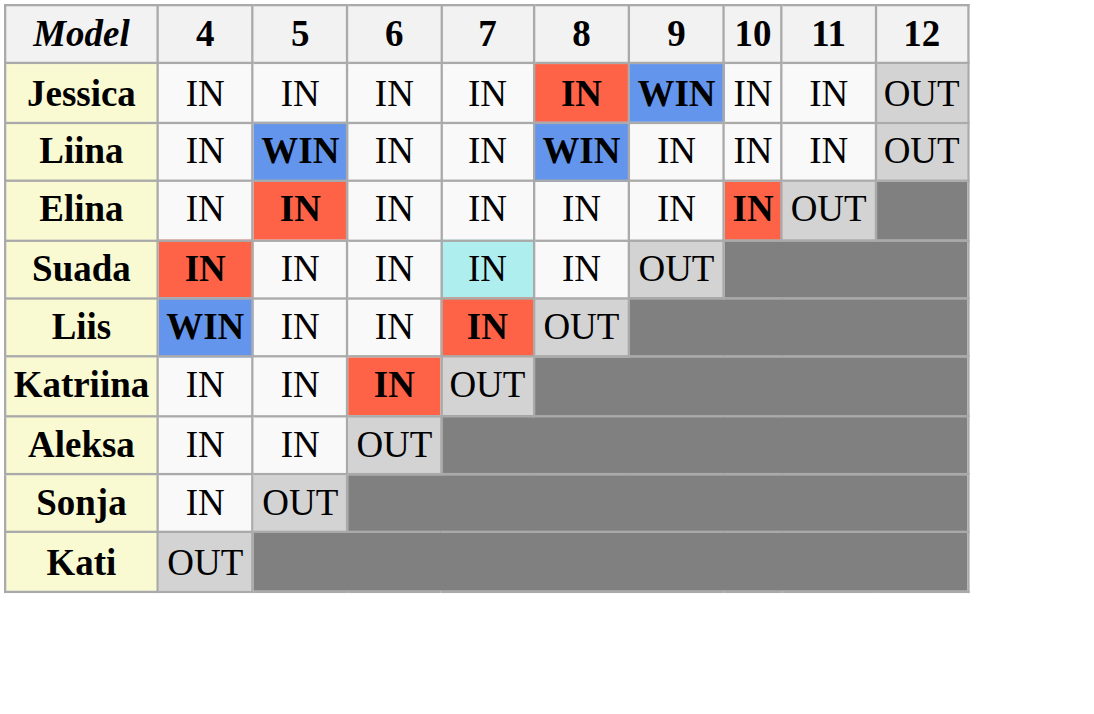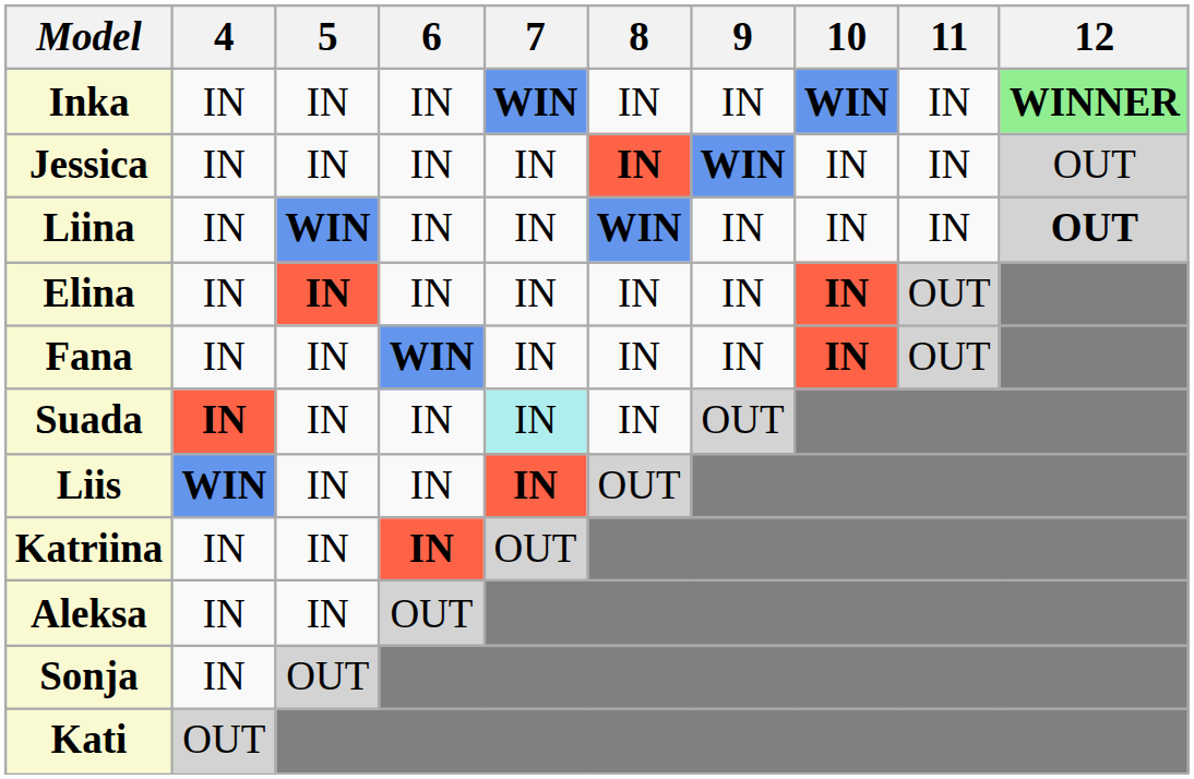+ row: Inka | IN | IN | IN | WIN | IN | IN | WIN | IN | WINNER
Liina | 12: normal -> bold
+ row: Fana | IN | IN | WIN | IN | IN | IN | IN | OUT
